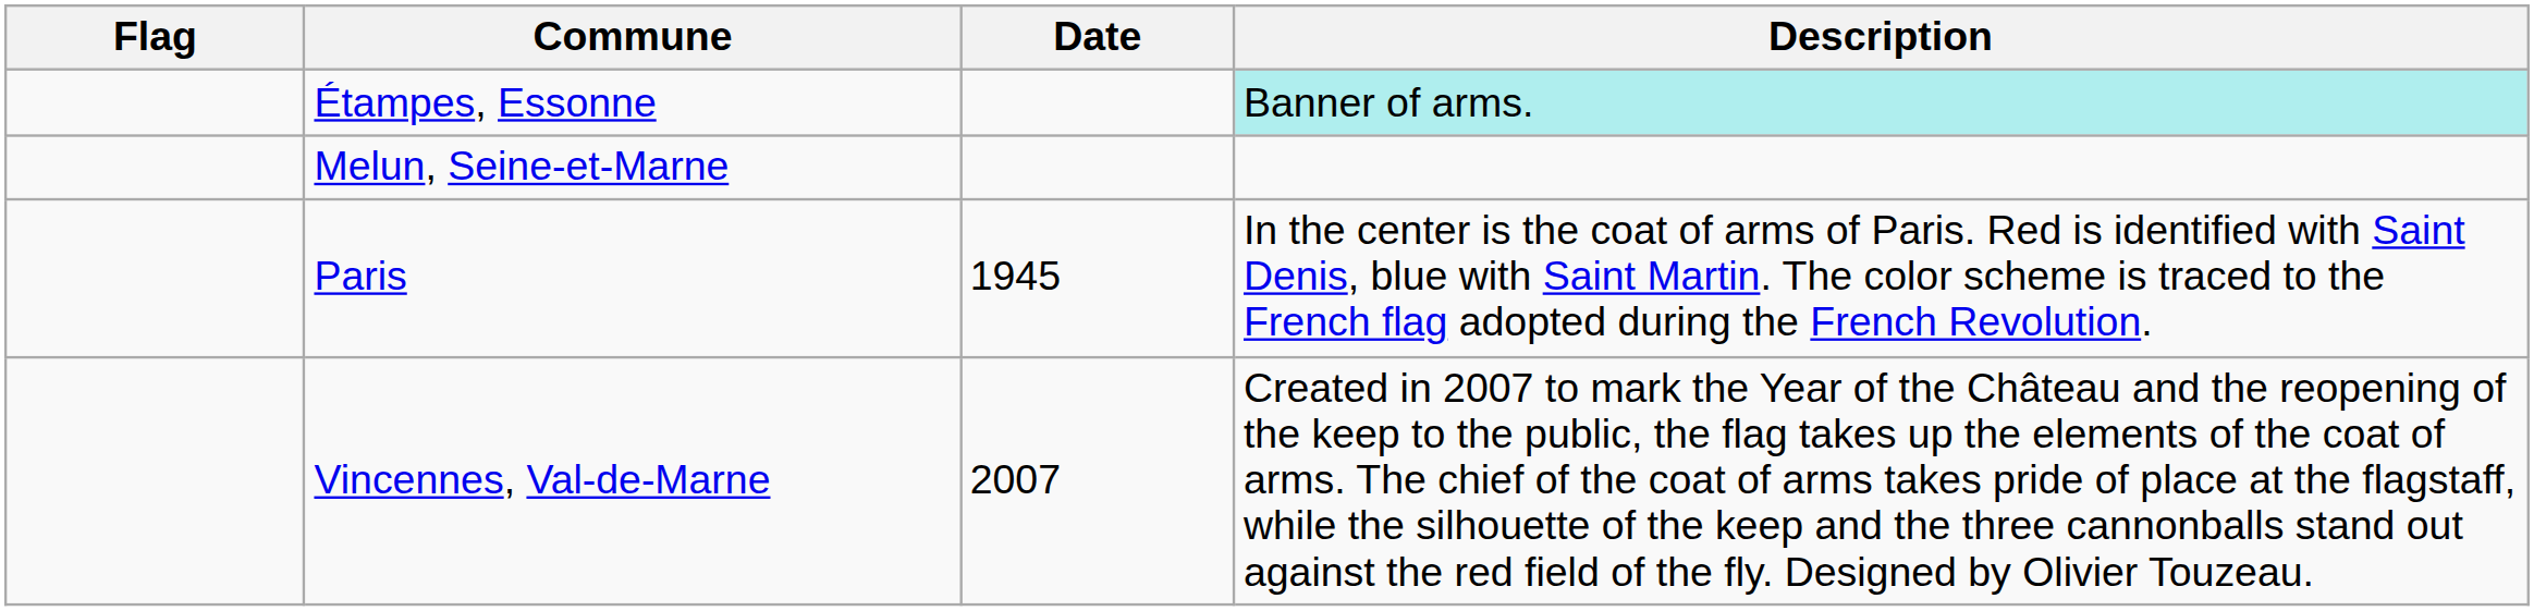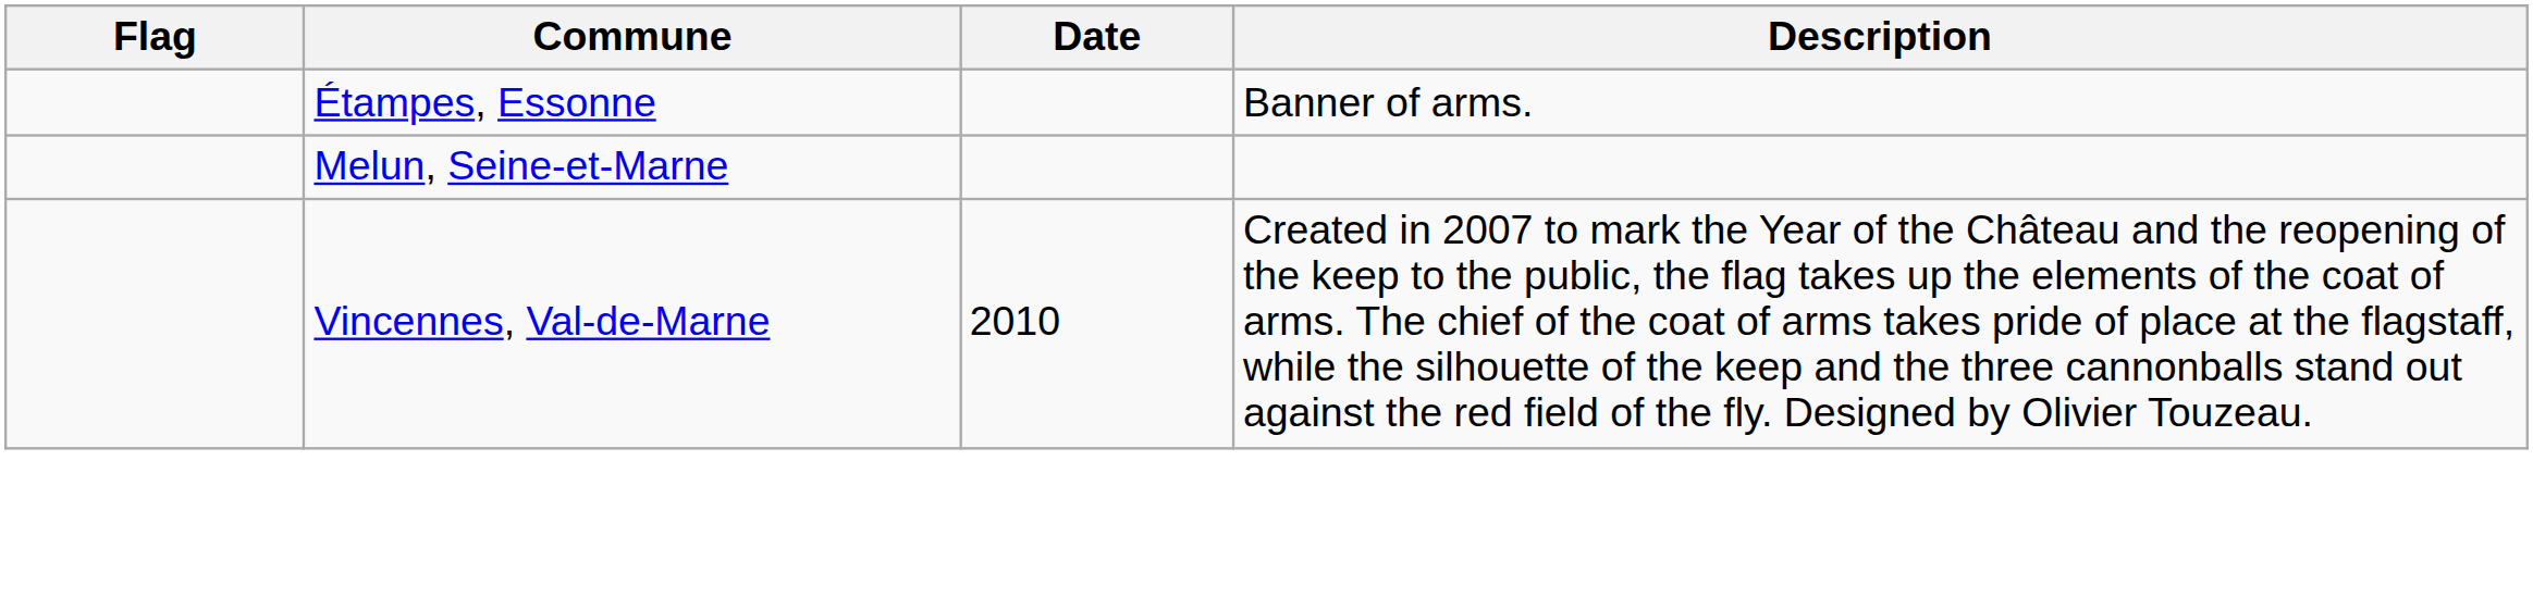Étampes, Essonne | Description: paleturquoise background -> no background
- row: Paris | 1945 | In the center is the coat of arms of Paris. Red is identified with Saint Denis, blue with Saint Martin. The color scheme is traced to the French flag adopted during the French Revolution.
Vincennes, Val-de-Marne | Date: 2007 -> 2010
